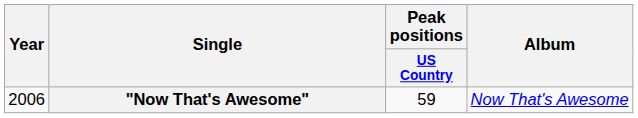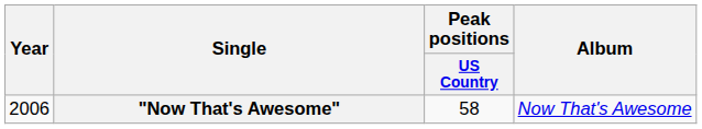"Now That's Awesome" | Peak positions / US Country: 59 -> 58
